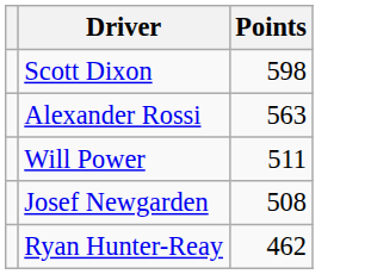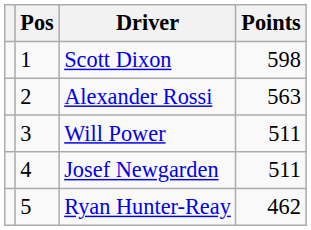+ column: Pos | 1 | 2 | 3 | 4 | 5
Josef Newgarden | Points: 508 -> 511
